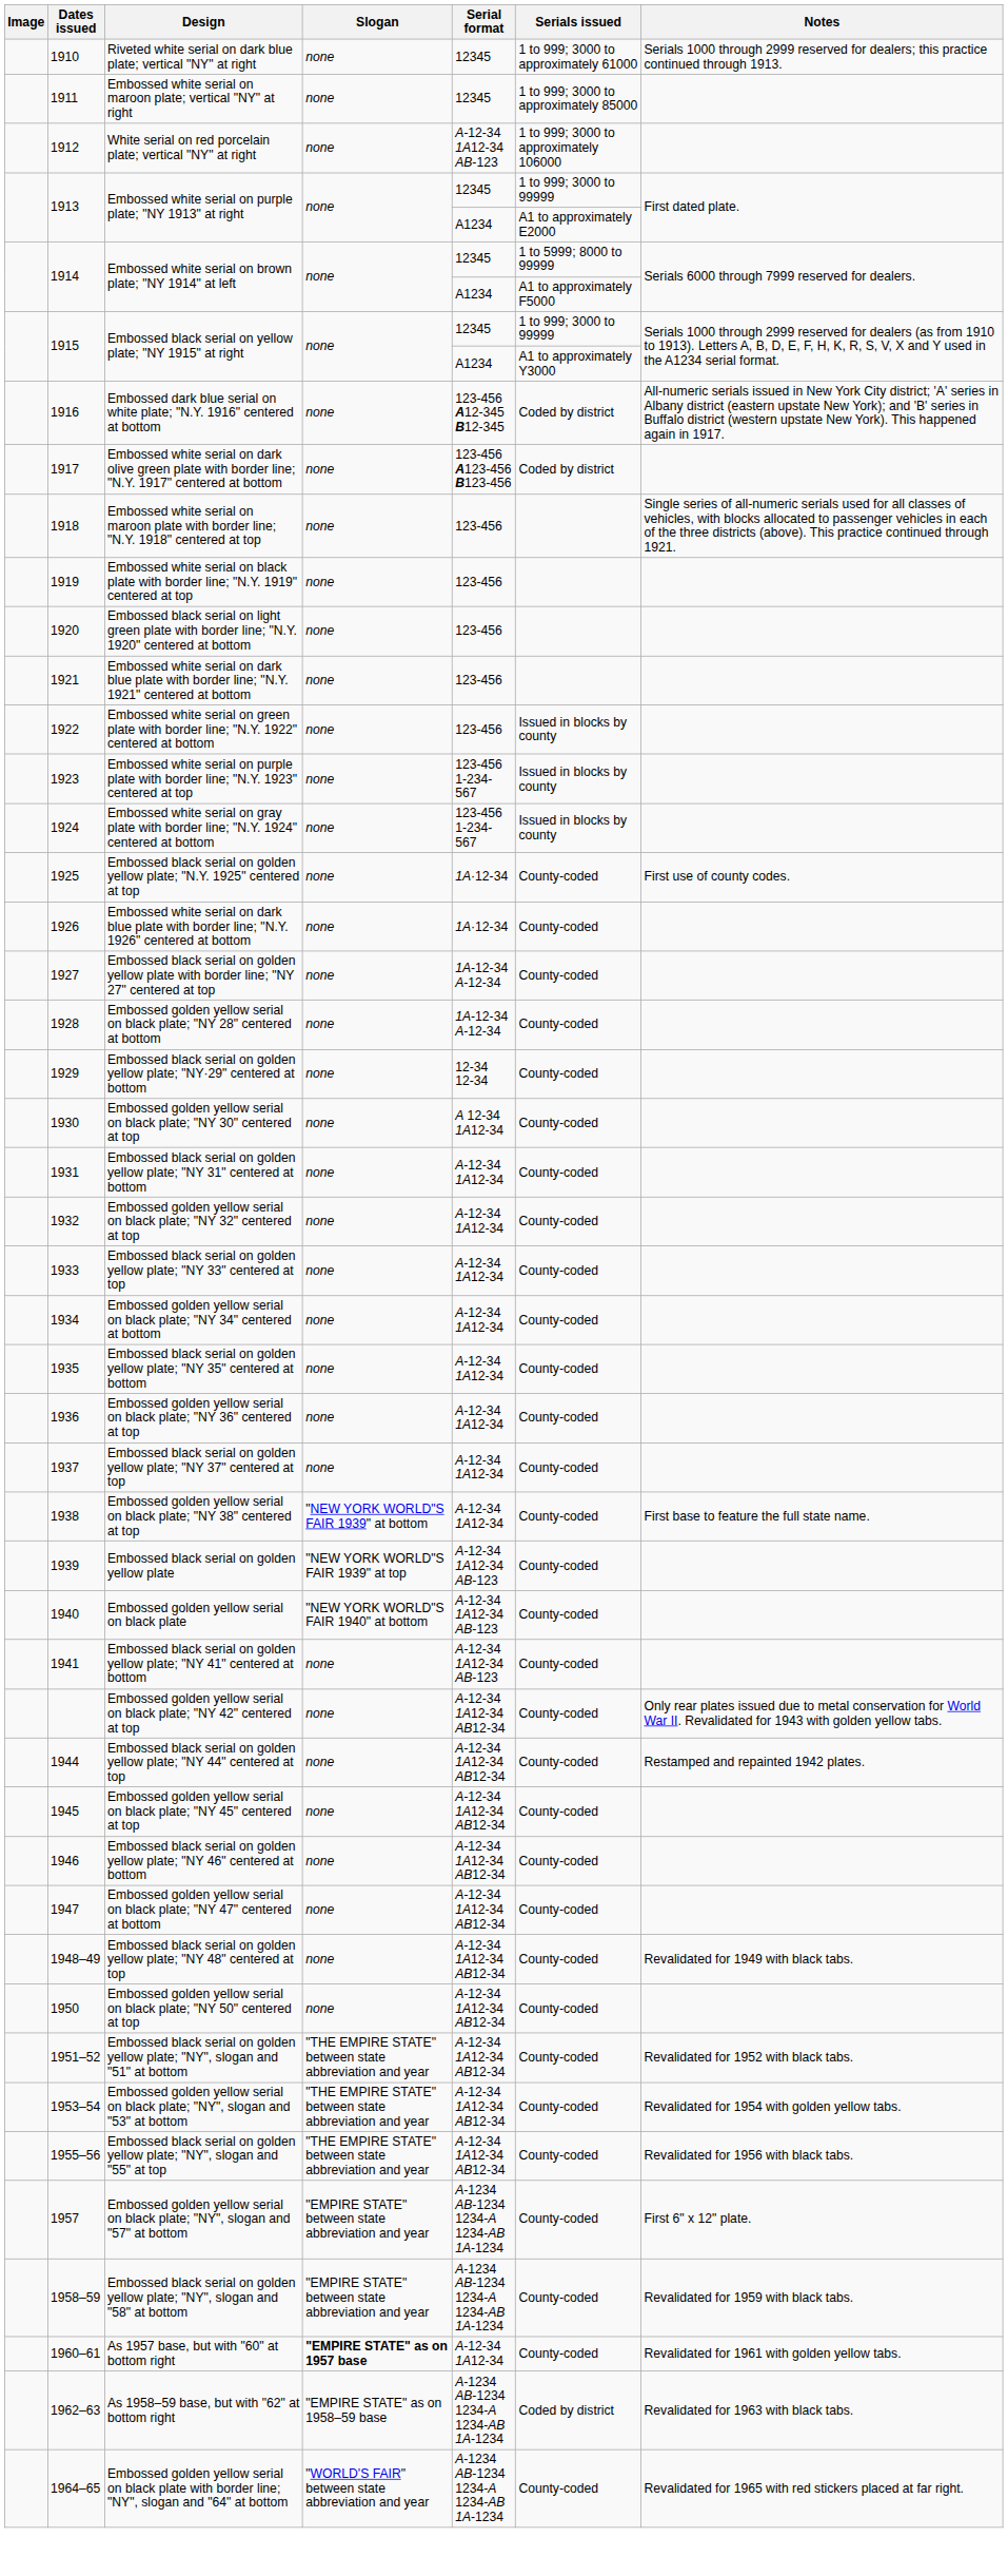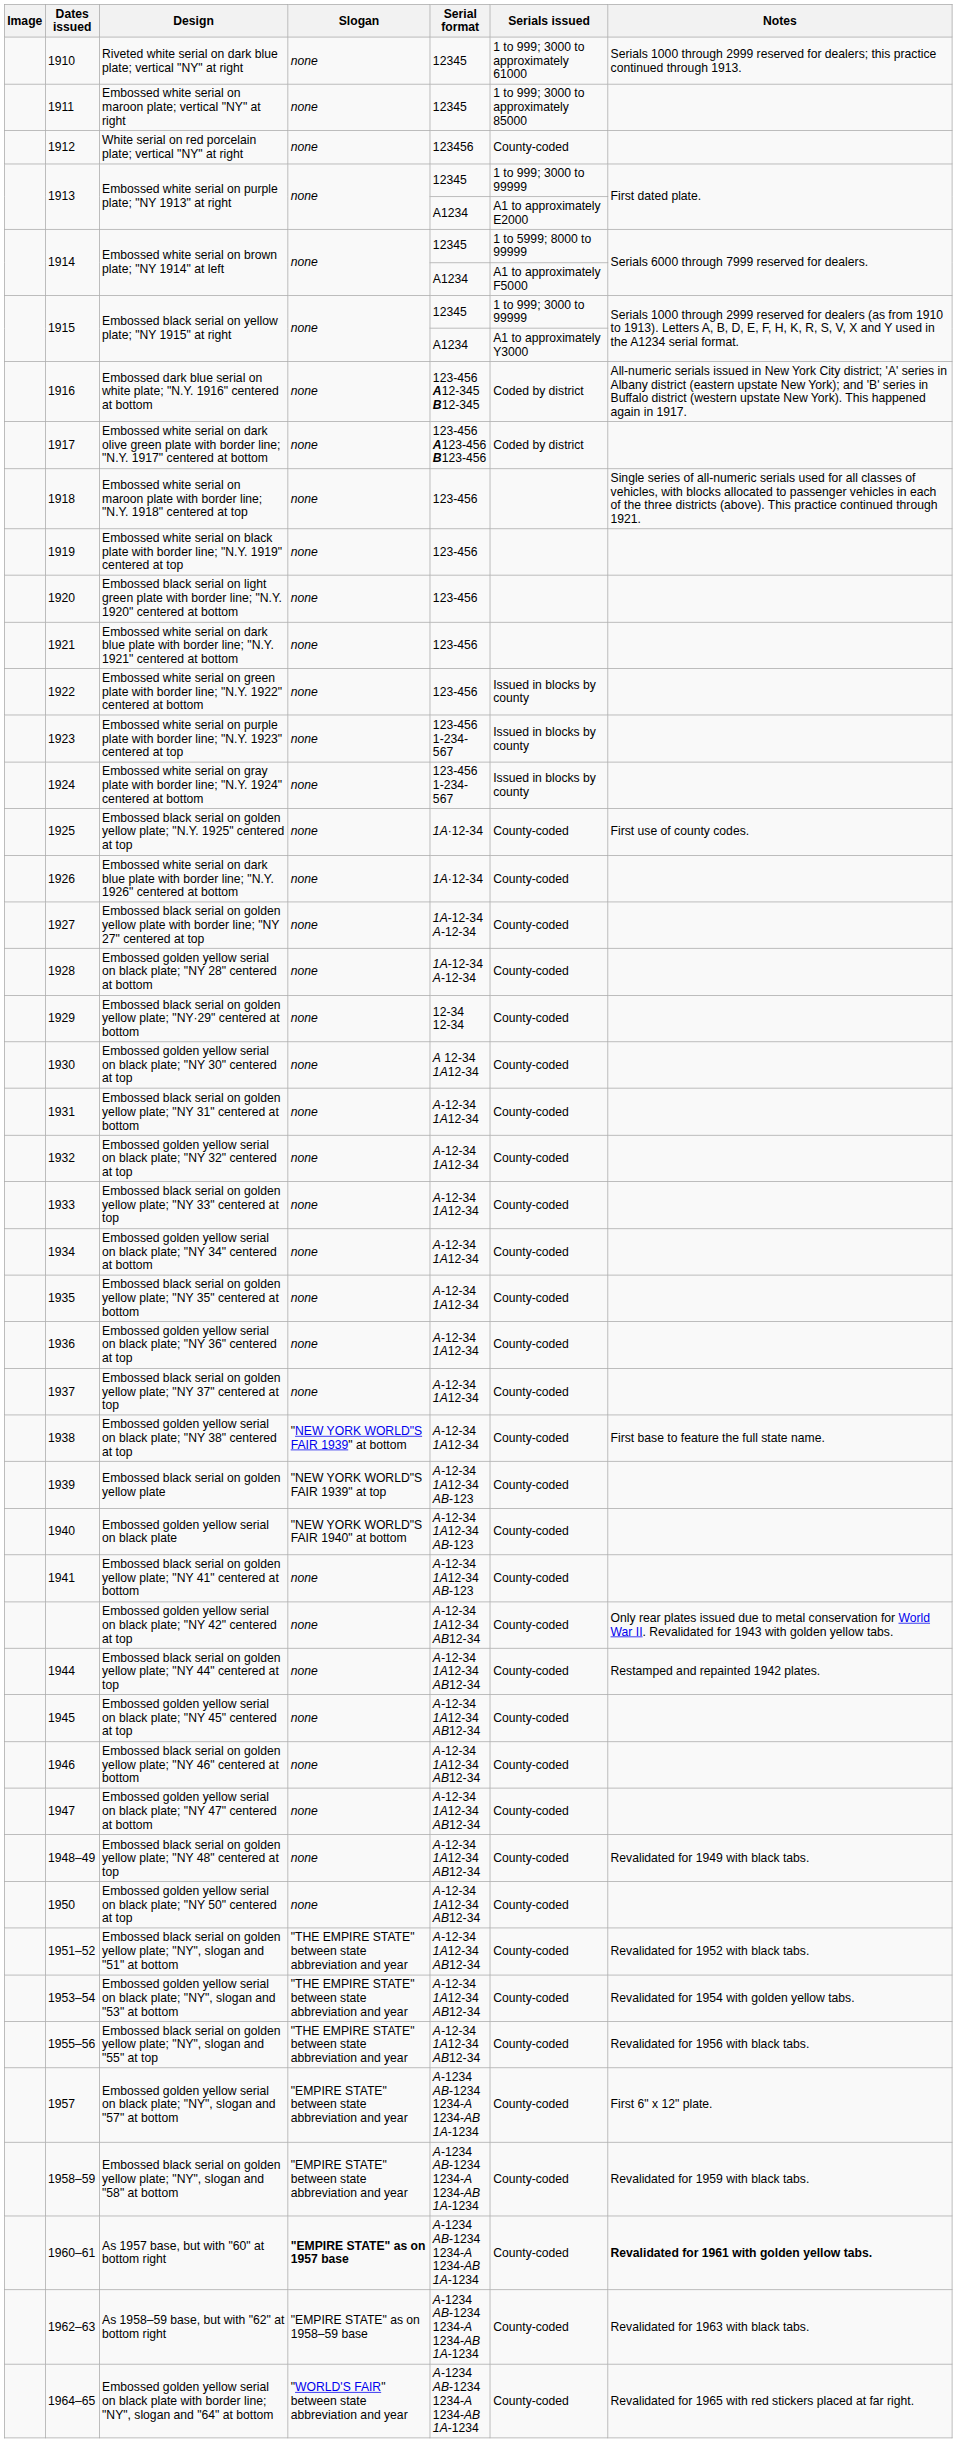White serial on red porcelain plate; vertical "NY" at right | Serial format: A-12-34 1A12-34 AB-123 -> 123456
White serial on red porcelain plate; vertical "NY" at right | Serials issued: 1 to 999; 3000 to approximately 106000 -> County-coded
As 1957 base, but with "60" at bottom right | Serial format: A-12-34 1A12-34 -> A-1234 AB-1234 1234-A 1234-AB 1A-1234
As 1957 base, but with "60" at bottom right | Notes: normal -> bold
As 1958–59 base, but with "62" at bottom right | Serials issued: Coded by district -> County-coded
